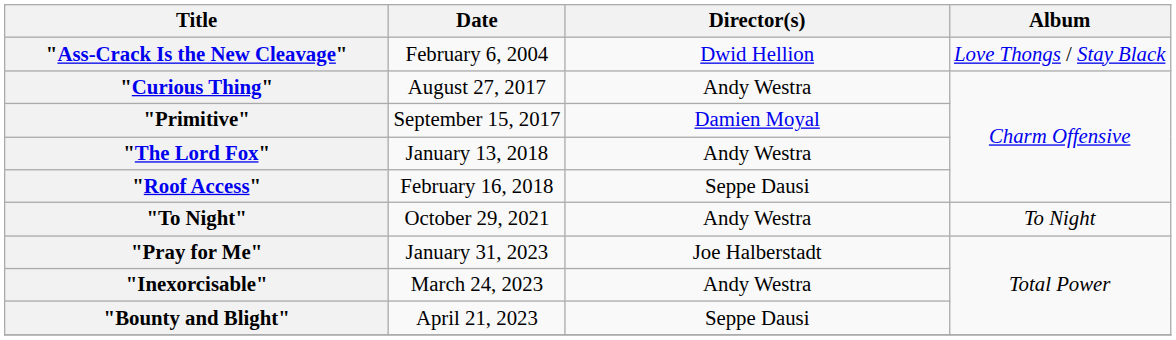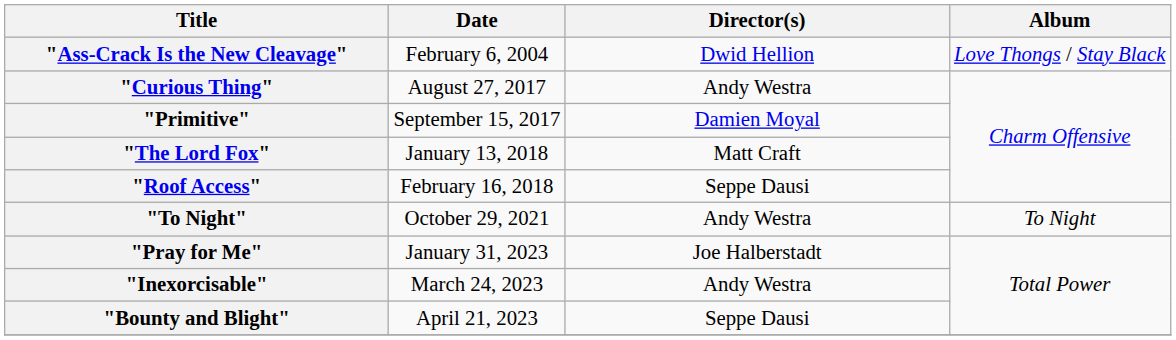"The Lord Fox" | Director(s): Andy Westra -> Matt Craft
